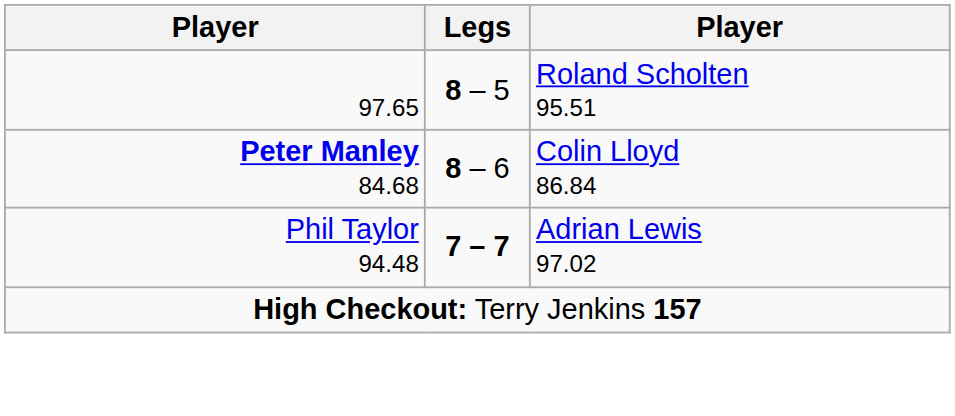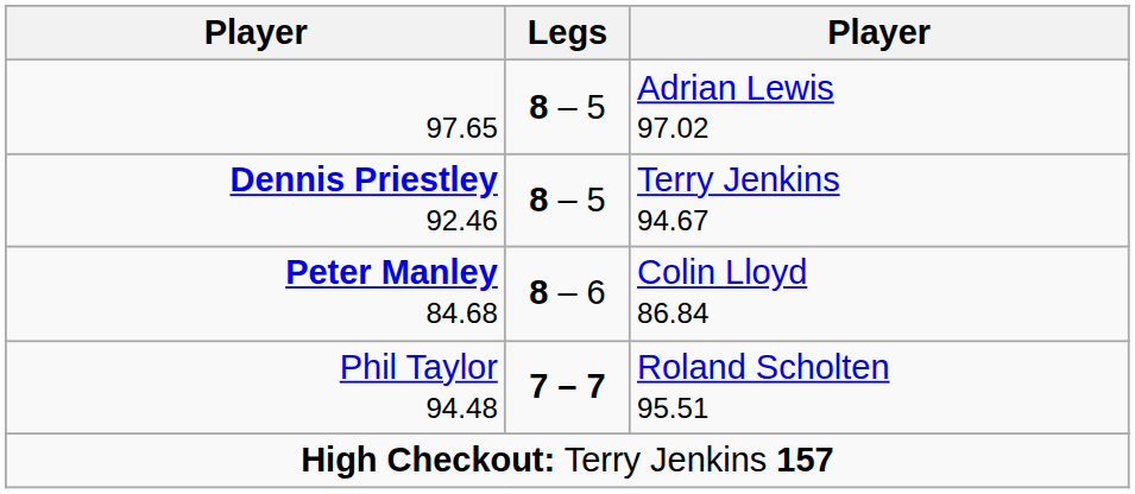97.65 | column 3: Roland Scholten 95.51 -> Adrian Lewis 97.02
+ row: Dennis Priestley 92.46 | 8 – 5 | Terry Jenkins 94.67
Phil Taylor 94.48 | column 3: Adrian Lewis 97.02 -> Roland Scholten 95.51
